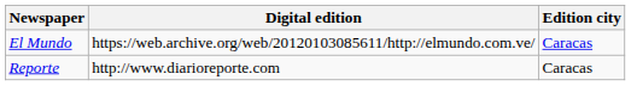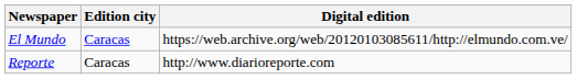columns swapped: Edition city <-> Digital edition
